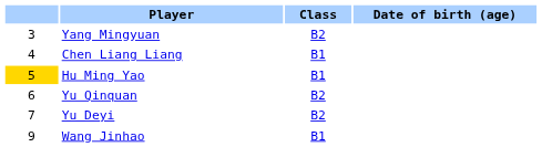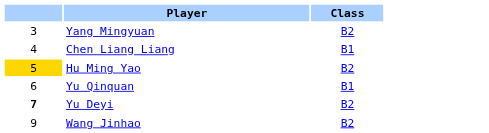- column: Date of birth (age)
Hu Ming Yao | Class: B1 -> B2
Yu Qinquan | Class: B2 -> B1
Yu Deyi | column 1: normal -> bold
Wang Jinhao | Class: B1 -> B2
